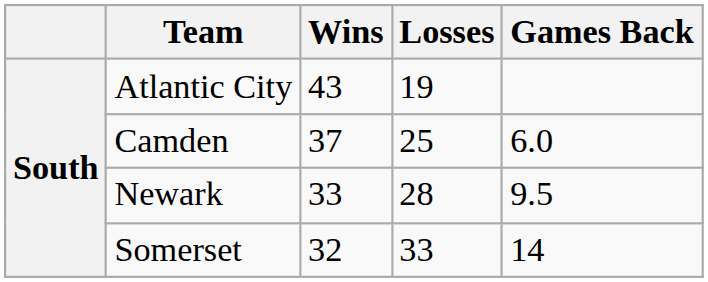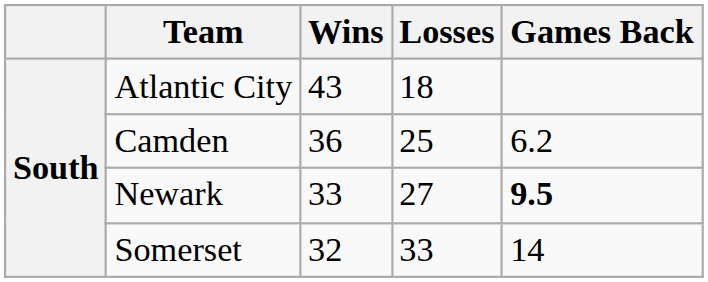Atlantic City | Losses: 19 -> 18
Camden | Wins: 37 -> 36
Camden | Games Back: 6.0 -> 6.2
Newark | Losses: 28 -> 27
Newark | Games Back: normal -> bold
